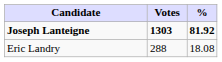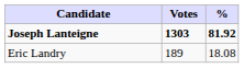Eric Landry | Votes: 288 -> 189
